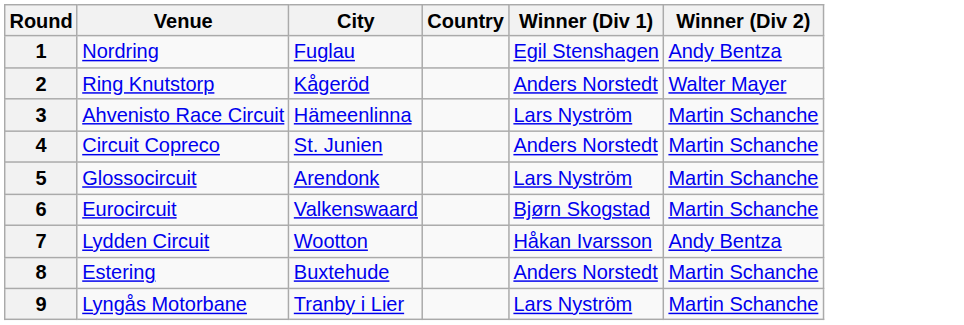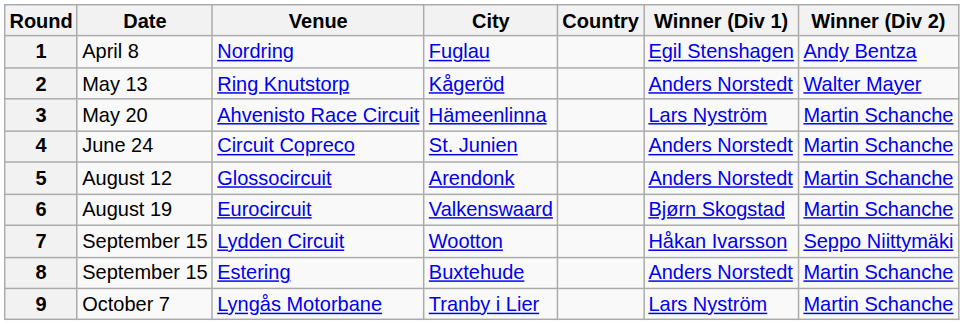+ column: Date | April 8 | May 13 | May 20 | June 24 | August 12 | August 19 | September 15 | September 15 | October 7
5 | Winner (Div 1): Lars Nyström -> Anders Norstedt
7 | Winner (Div 2): Andy Bentza -> Seppo Niittymäki
